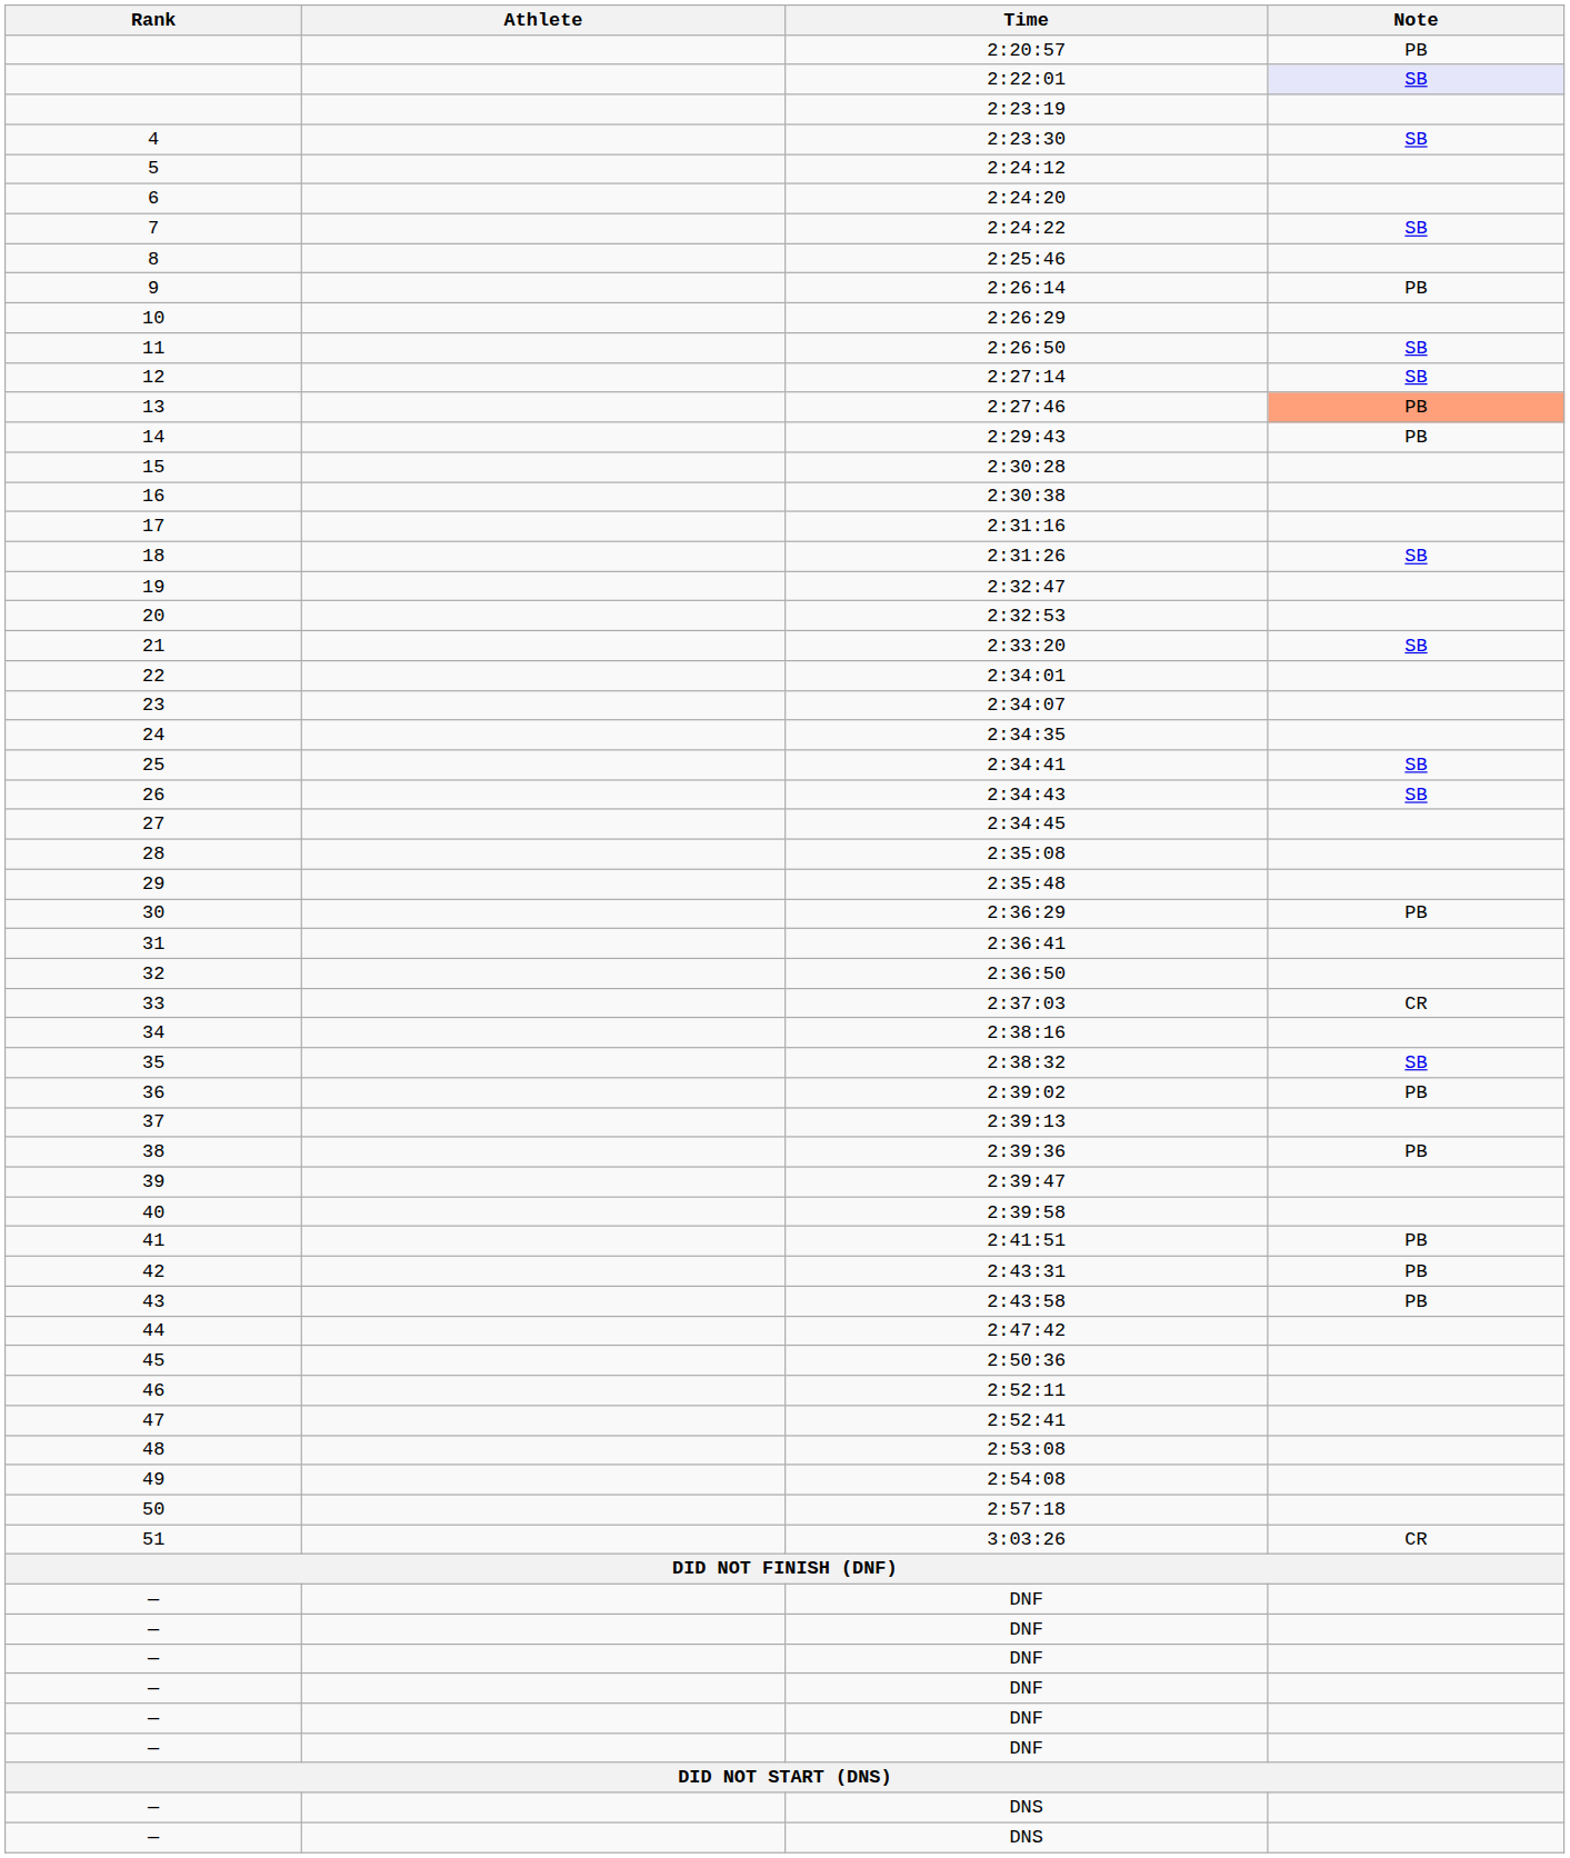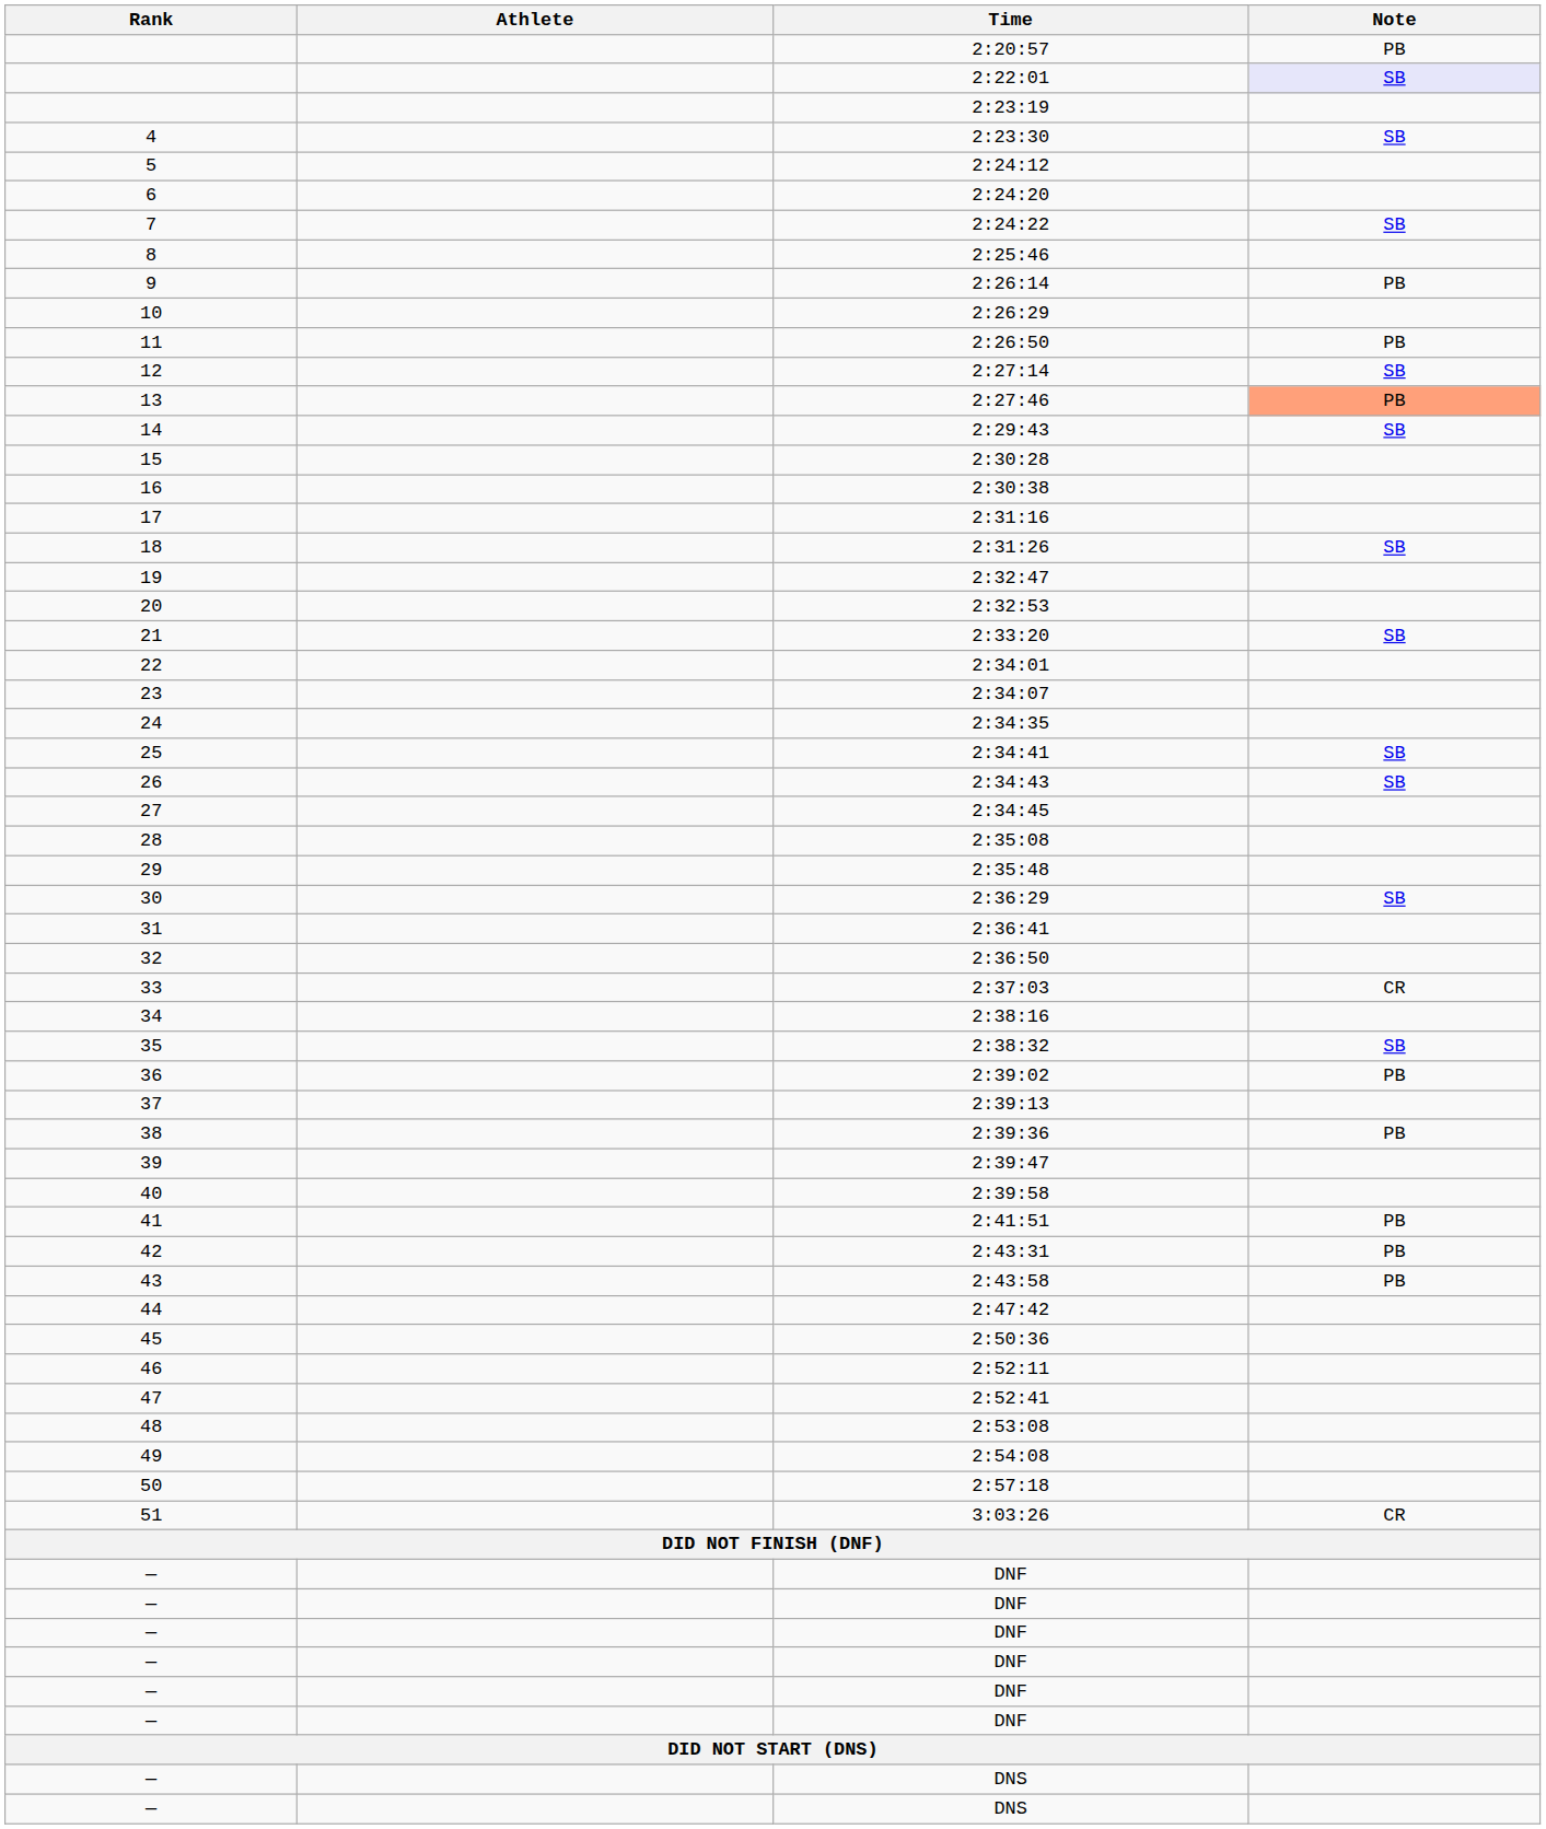2:26:50 | Note: SB -> PB
2:29:43 | Note: PB -> SB
2:36:29 | Note: PB -> SB
